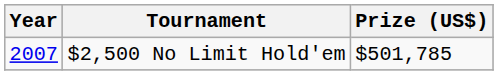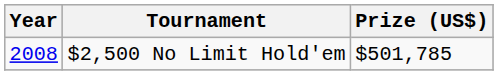$2,500 No Limit Hold'em | Year: 2007 -> 2008
